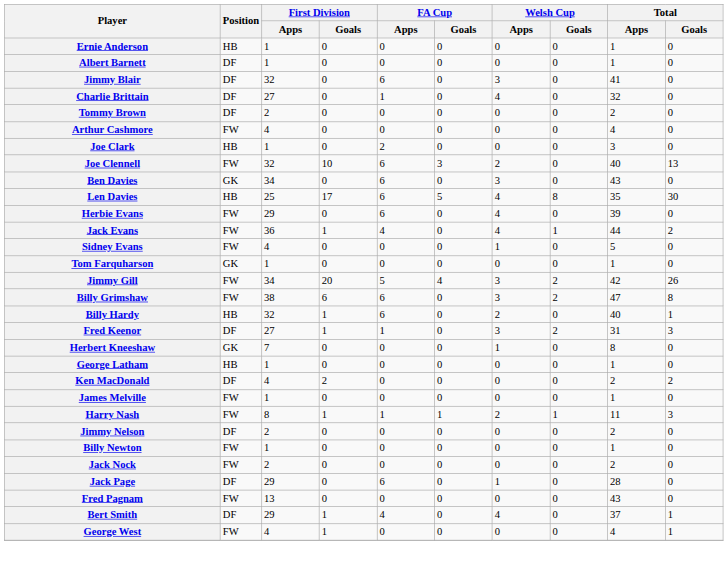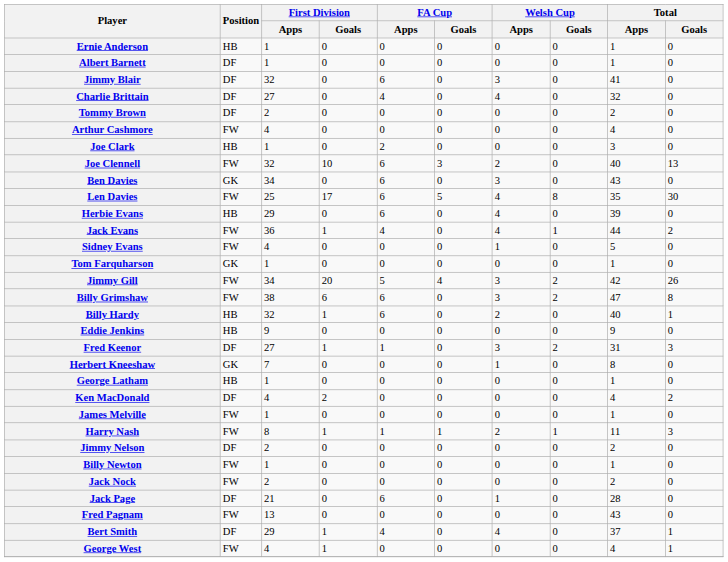Charlie Brittain | FA Cup / Apps: 1 -> 4
Len Davies | Position: HB -> FW
Herbie Evans | Position: FW -> HB
+ row: Eddie Jenkins | HB | 9 | 0 | 0 | 0 | 0 | 0 | 9 | 0
Ken MacDonald | Total / Apps: 2 -> 4
Jack Page | First Division / Apps: 29 -> 21
